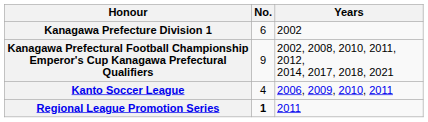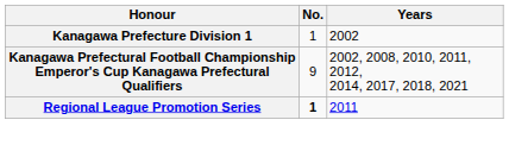Kanagawa Prefecture Division 1 | No.: 6 -> 1
- row: Kanto Soccer League | 4 | 2006, 2009, 2010, 2011
